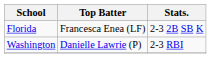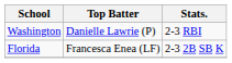rows swapped: Washington <-> Florida
